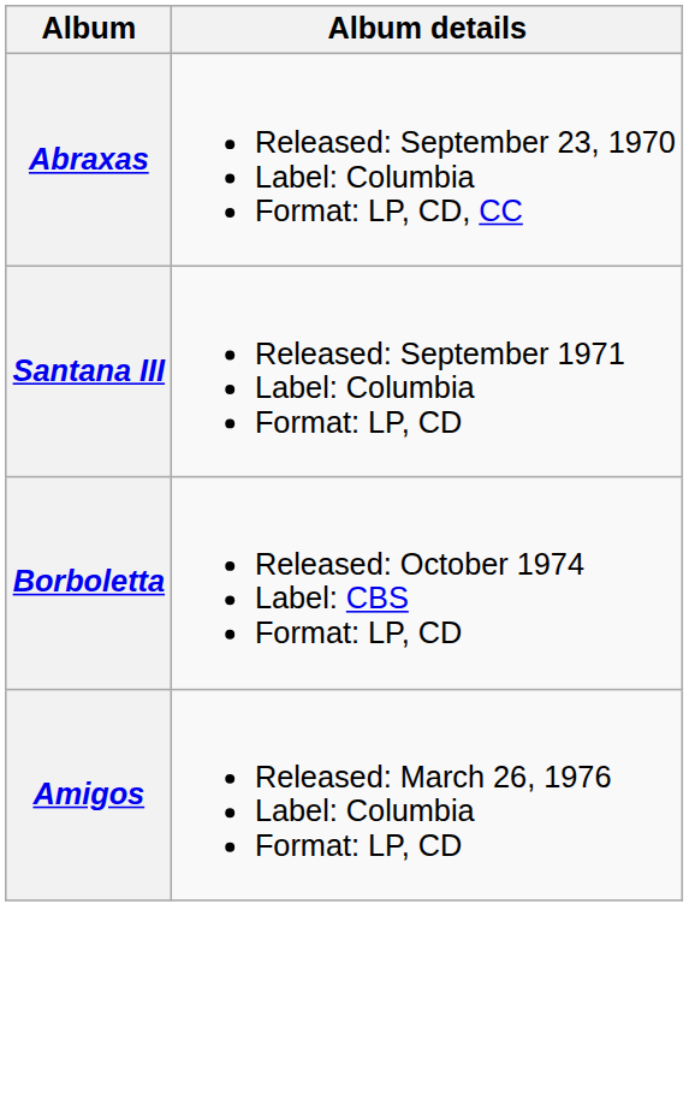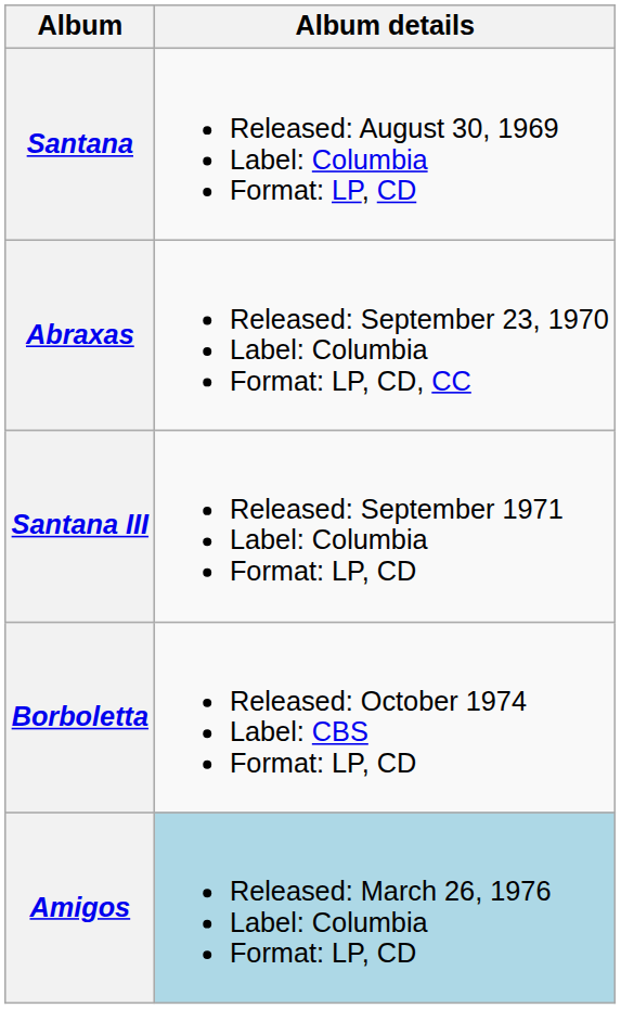+ row: Santana | Released: August 30, 1969 Label: Columbia Format: LP, CD
Amigos | Album details: no background -> lightblue background
